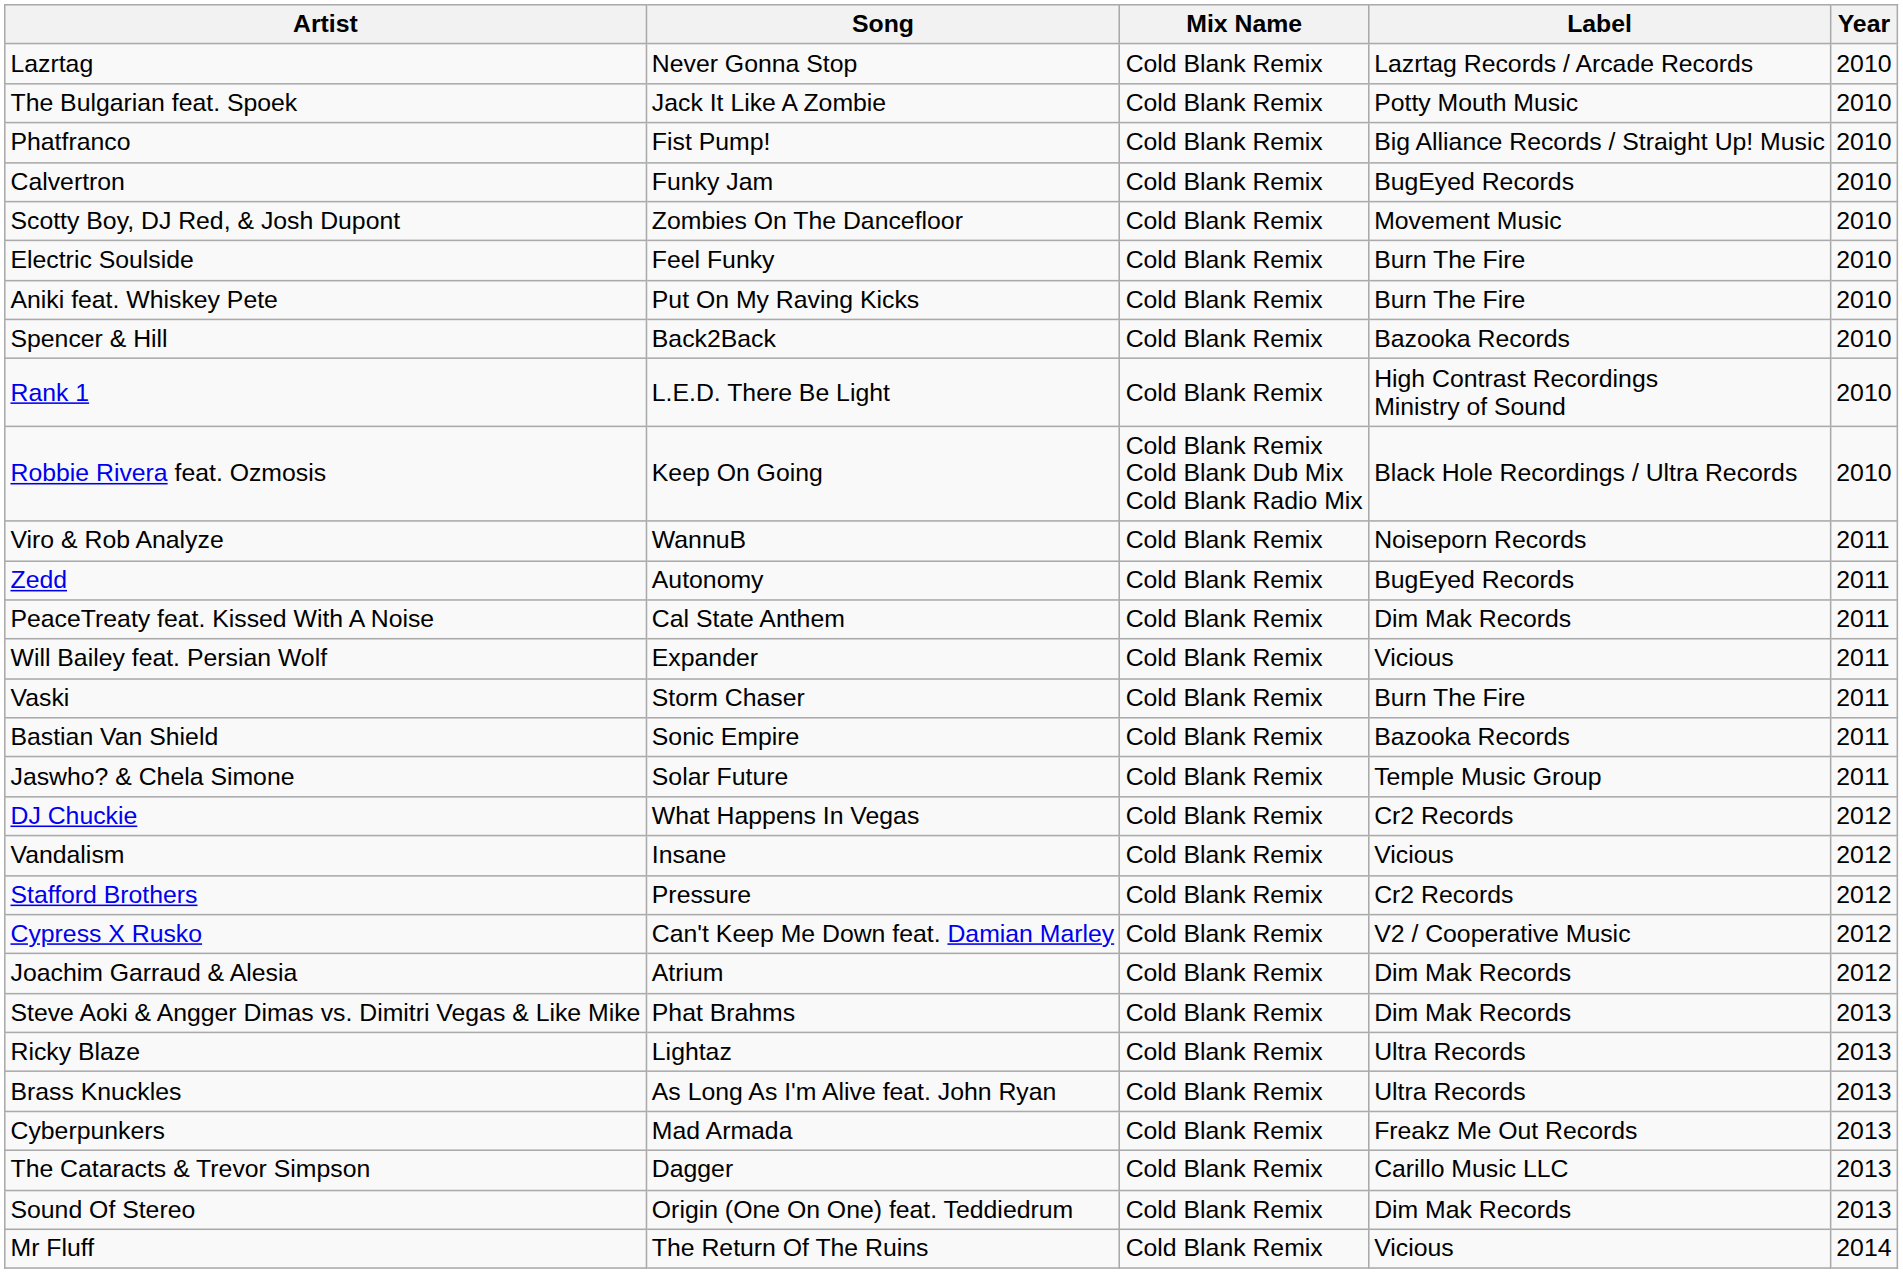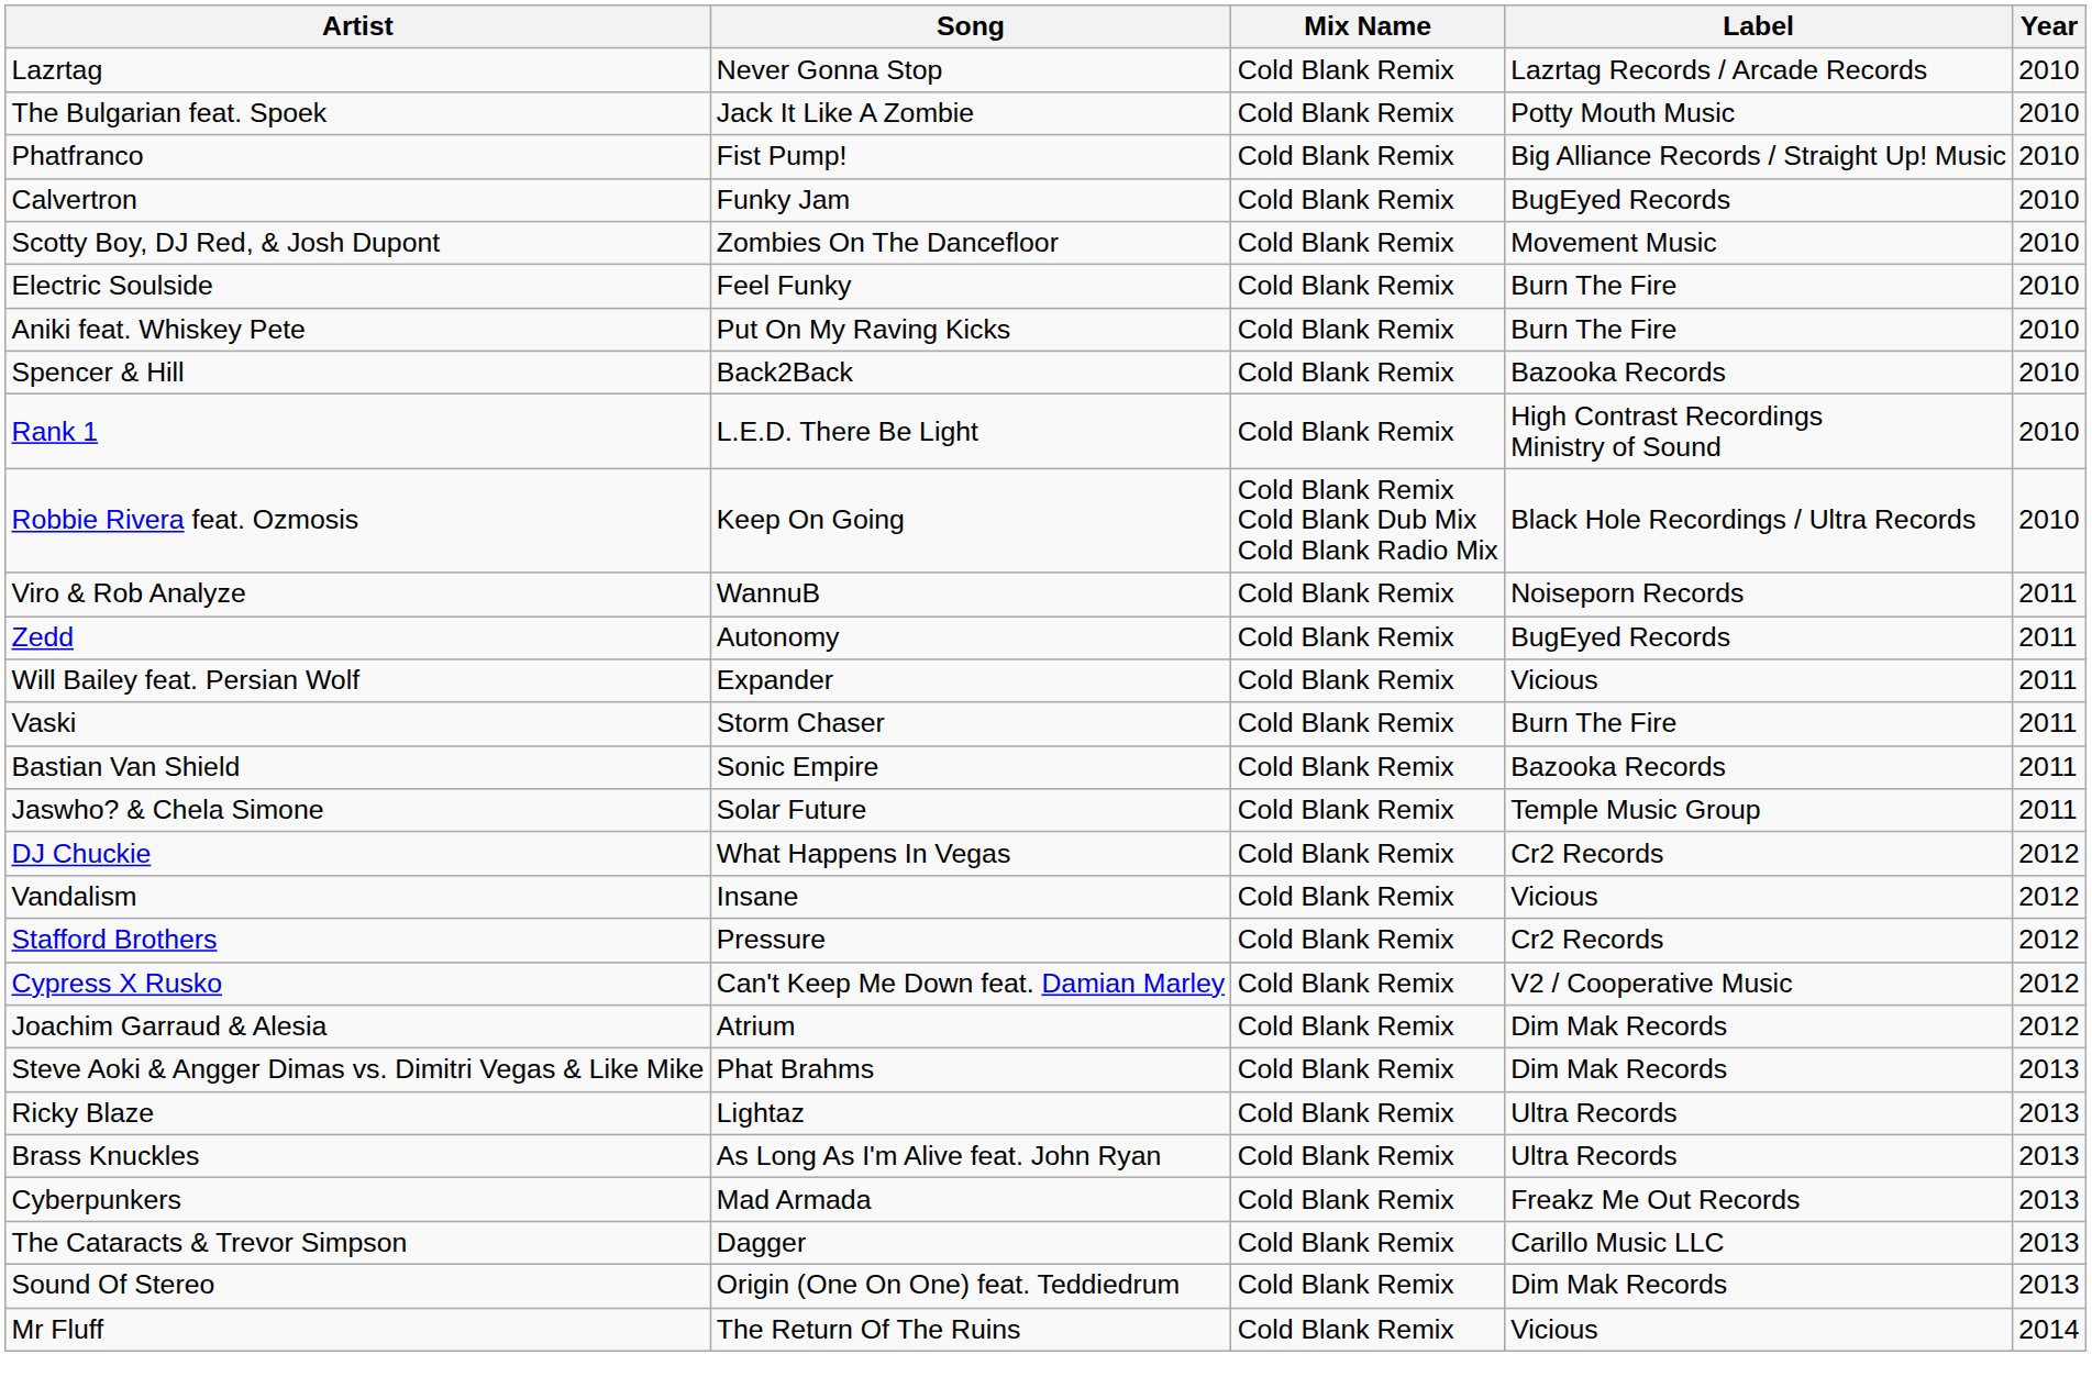- row: PeaceTreaty feat. Kissed With A Noise | Cal State Anthem | Cold Blank Remix | Dim Mak Records | 2011
